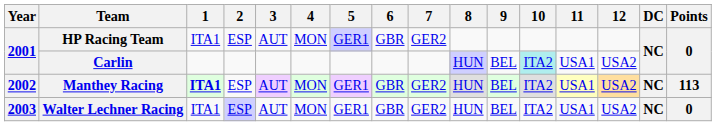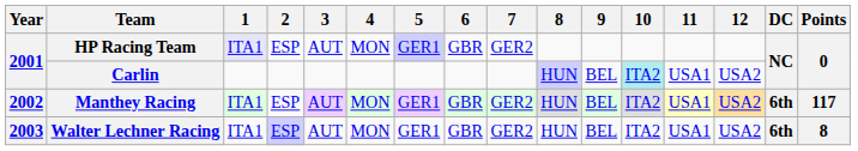HP Racing Team | 1: no background -> lavender background
Manthey Racing | 1: bold -> normal
Manthey Racing | DC: NC -> 6th
Manthey Racing | Points: 113 -> 117
Walter Lechner Racing | DC: NC -> 6th
Walter Lechner Racing | Points: 0 -> 8
